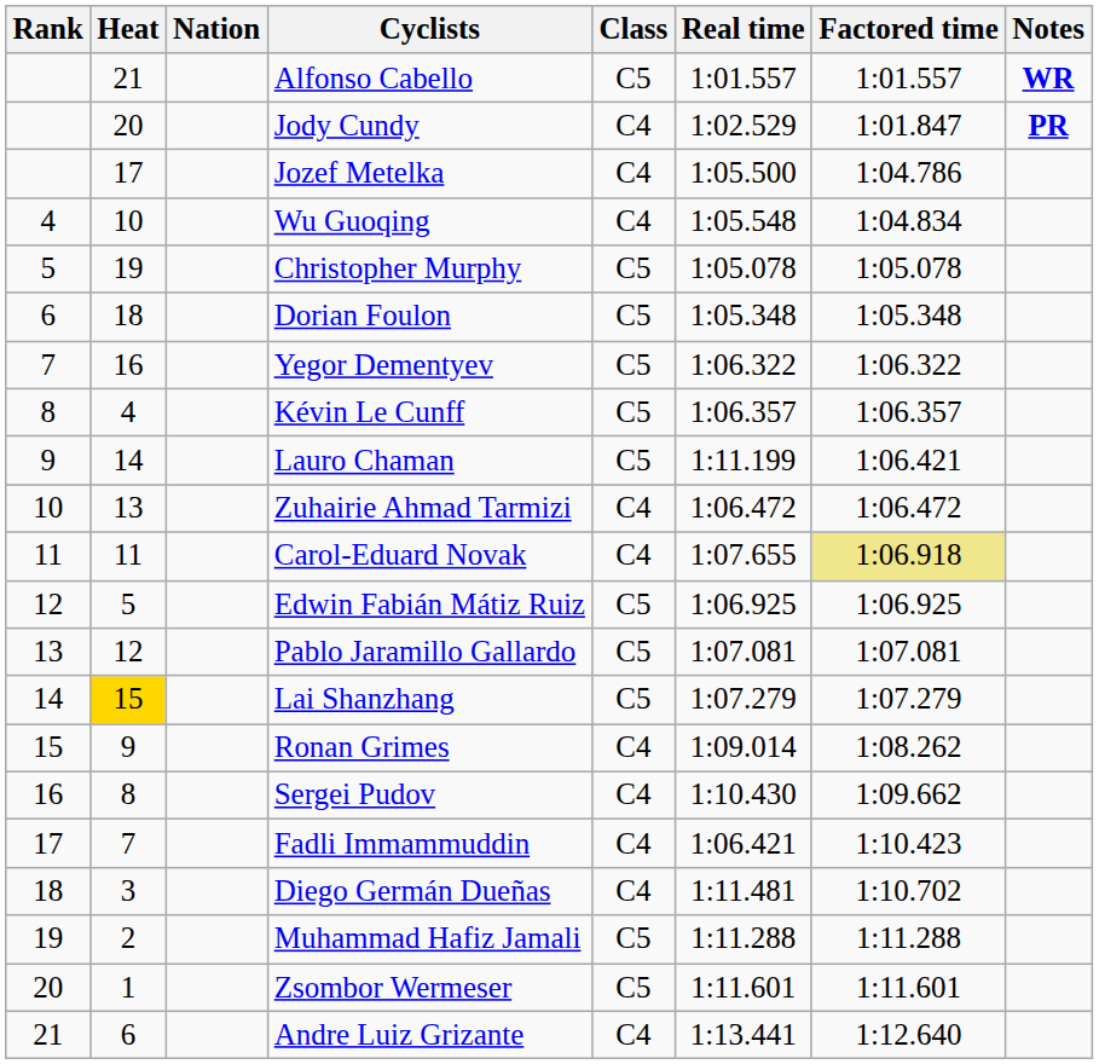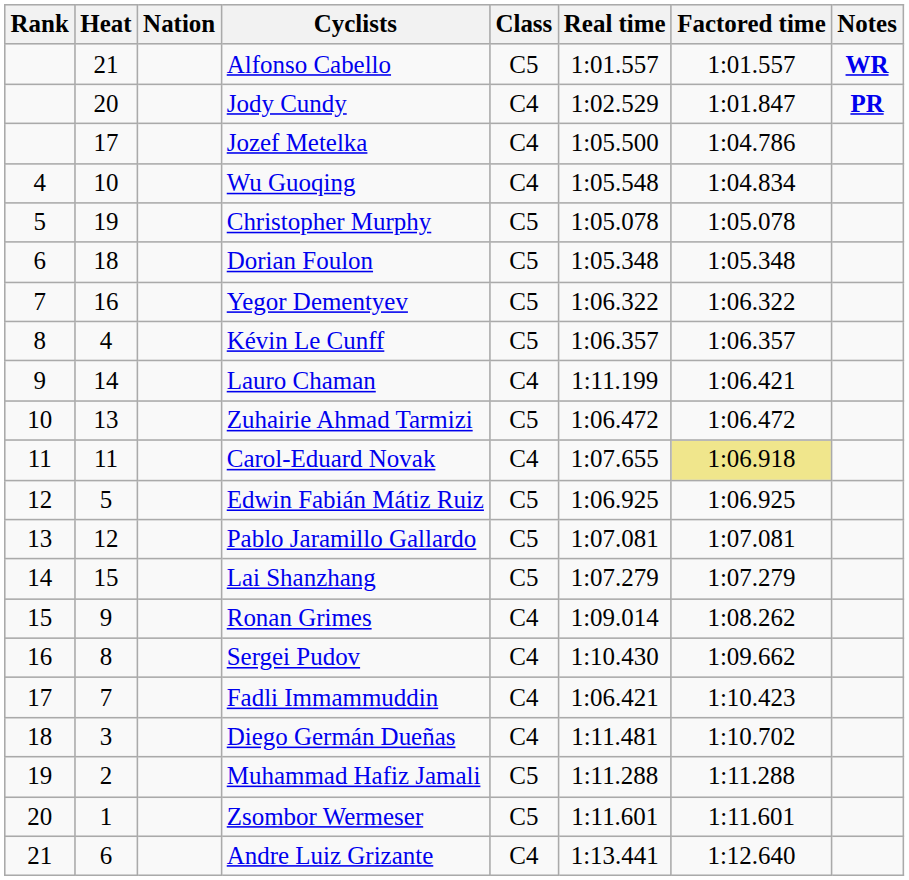Lauro Chaman | Class: C5 -> C4
Zuhairie Ahmad Tarmizi | Class: C4 -> C5
Lai Shanzhang | Heat: gold background -> no background
